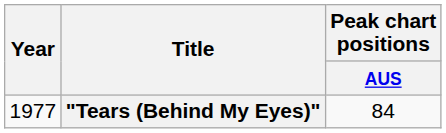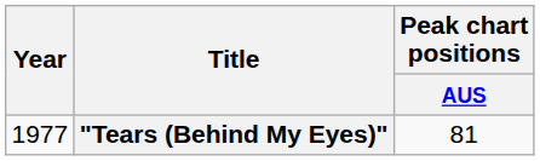"Tears (Behind My Eyes)" | Peak chart positions / AUS: 84 -> 81
